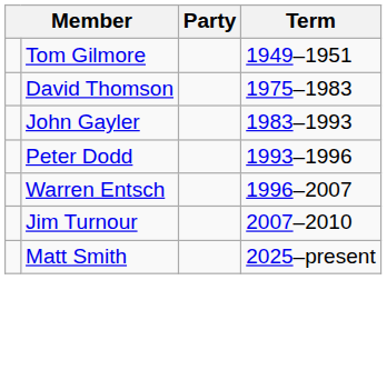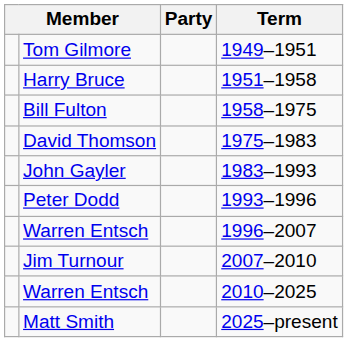+ row: Harry Bruce | 1951–1958
+ row: Bill Fulton | 1958–1975
+ row: Warren Entsch | 2010–2025
